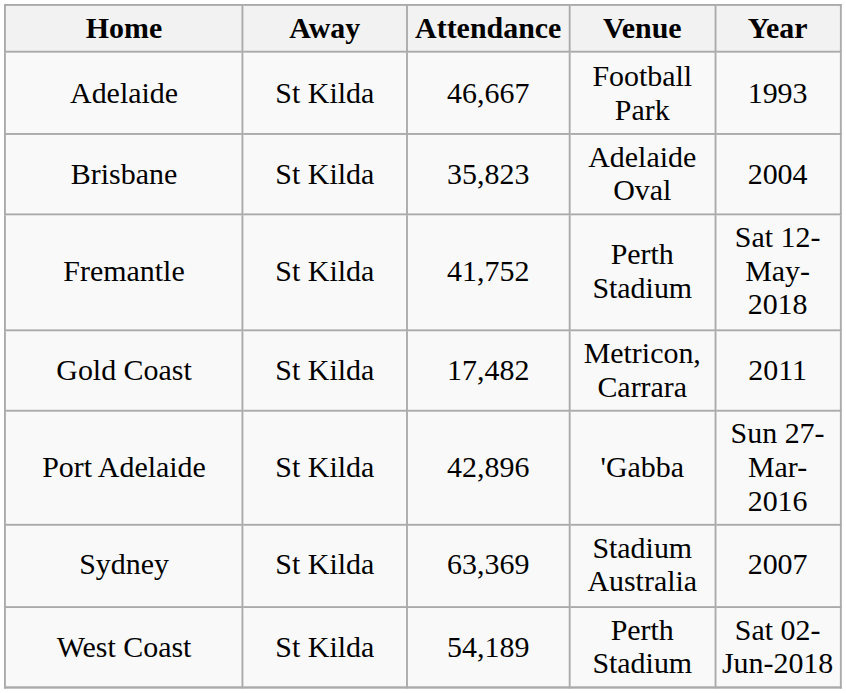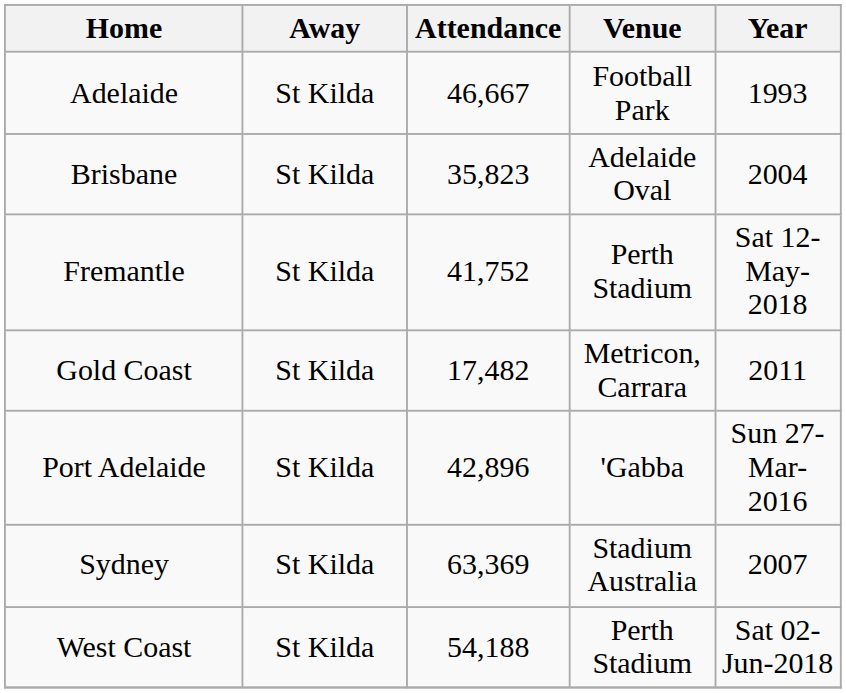West Coast | Attendance: 54,189 -> 54,188
